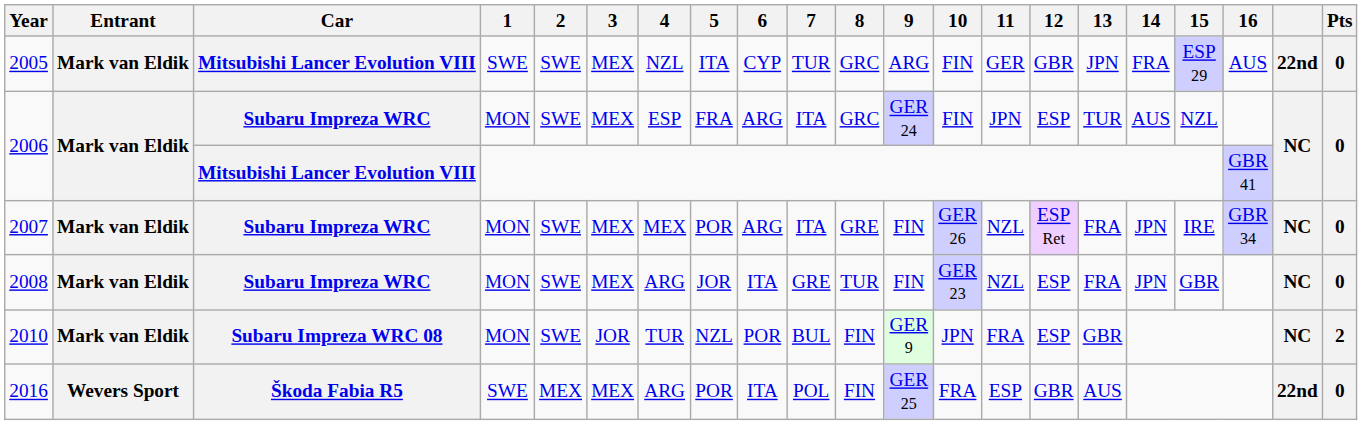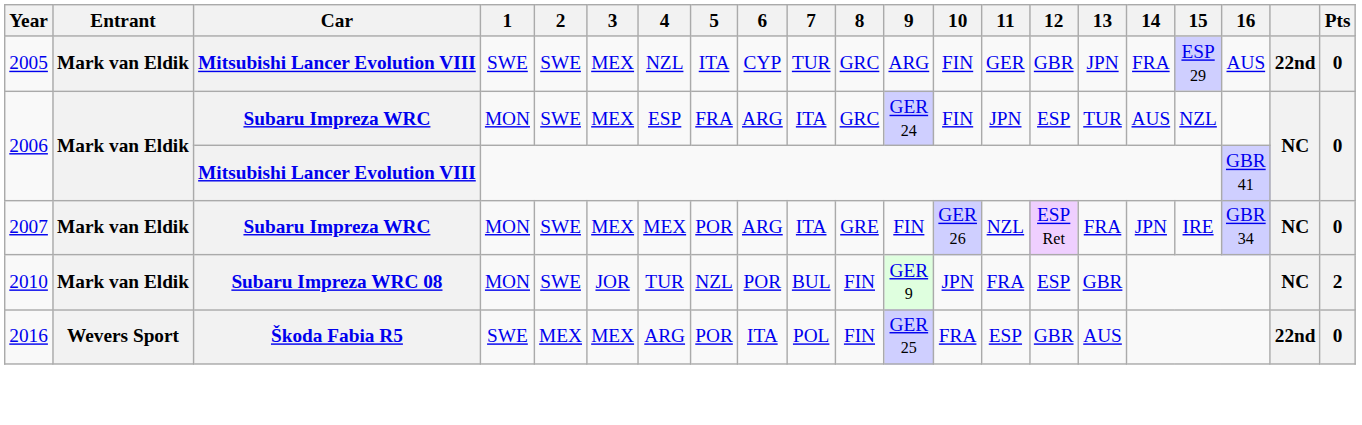- row: 2008 | Mark van Eldik | Subaru Impreza WRC | MON | SWE | MEX | ARG | JOR | ITA | GRE | TUR | FIN | GER 23 | NZL | ESP | FRA | JPN | GBR | NC | 0
